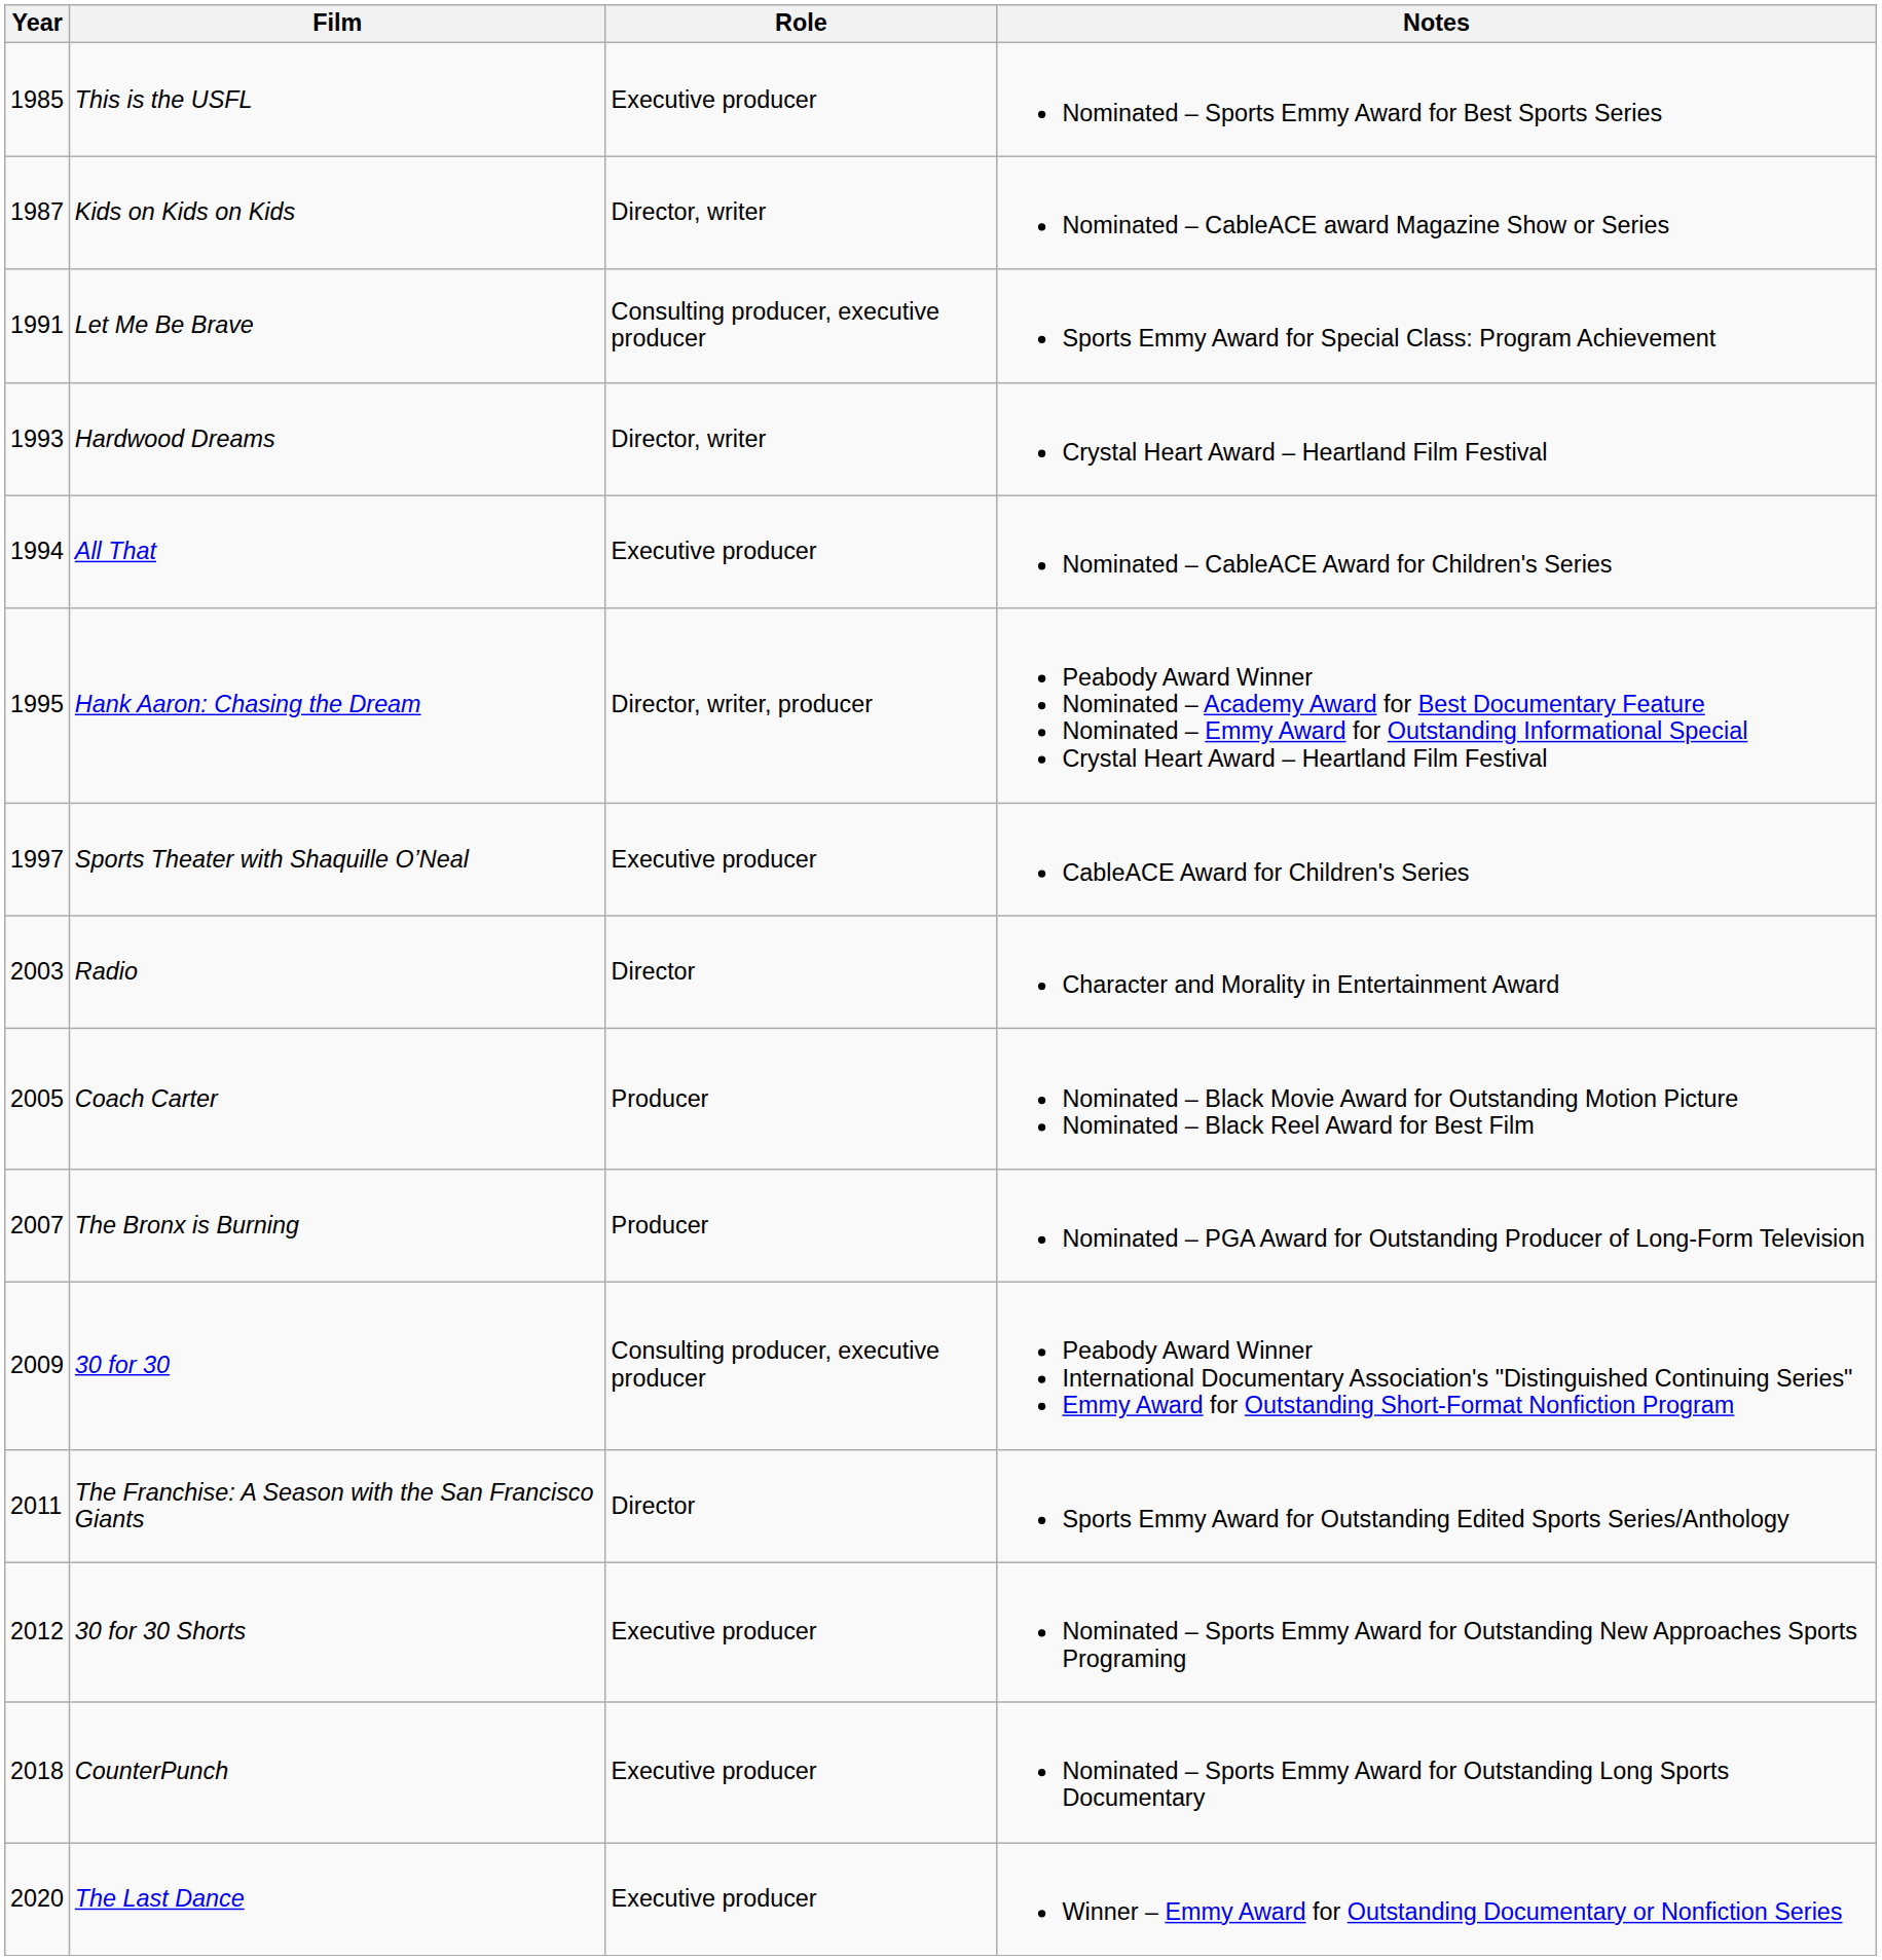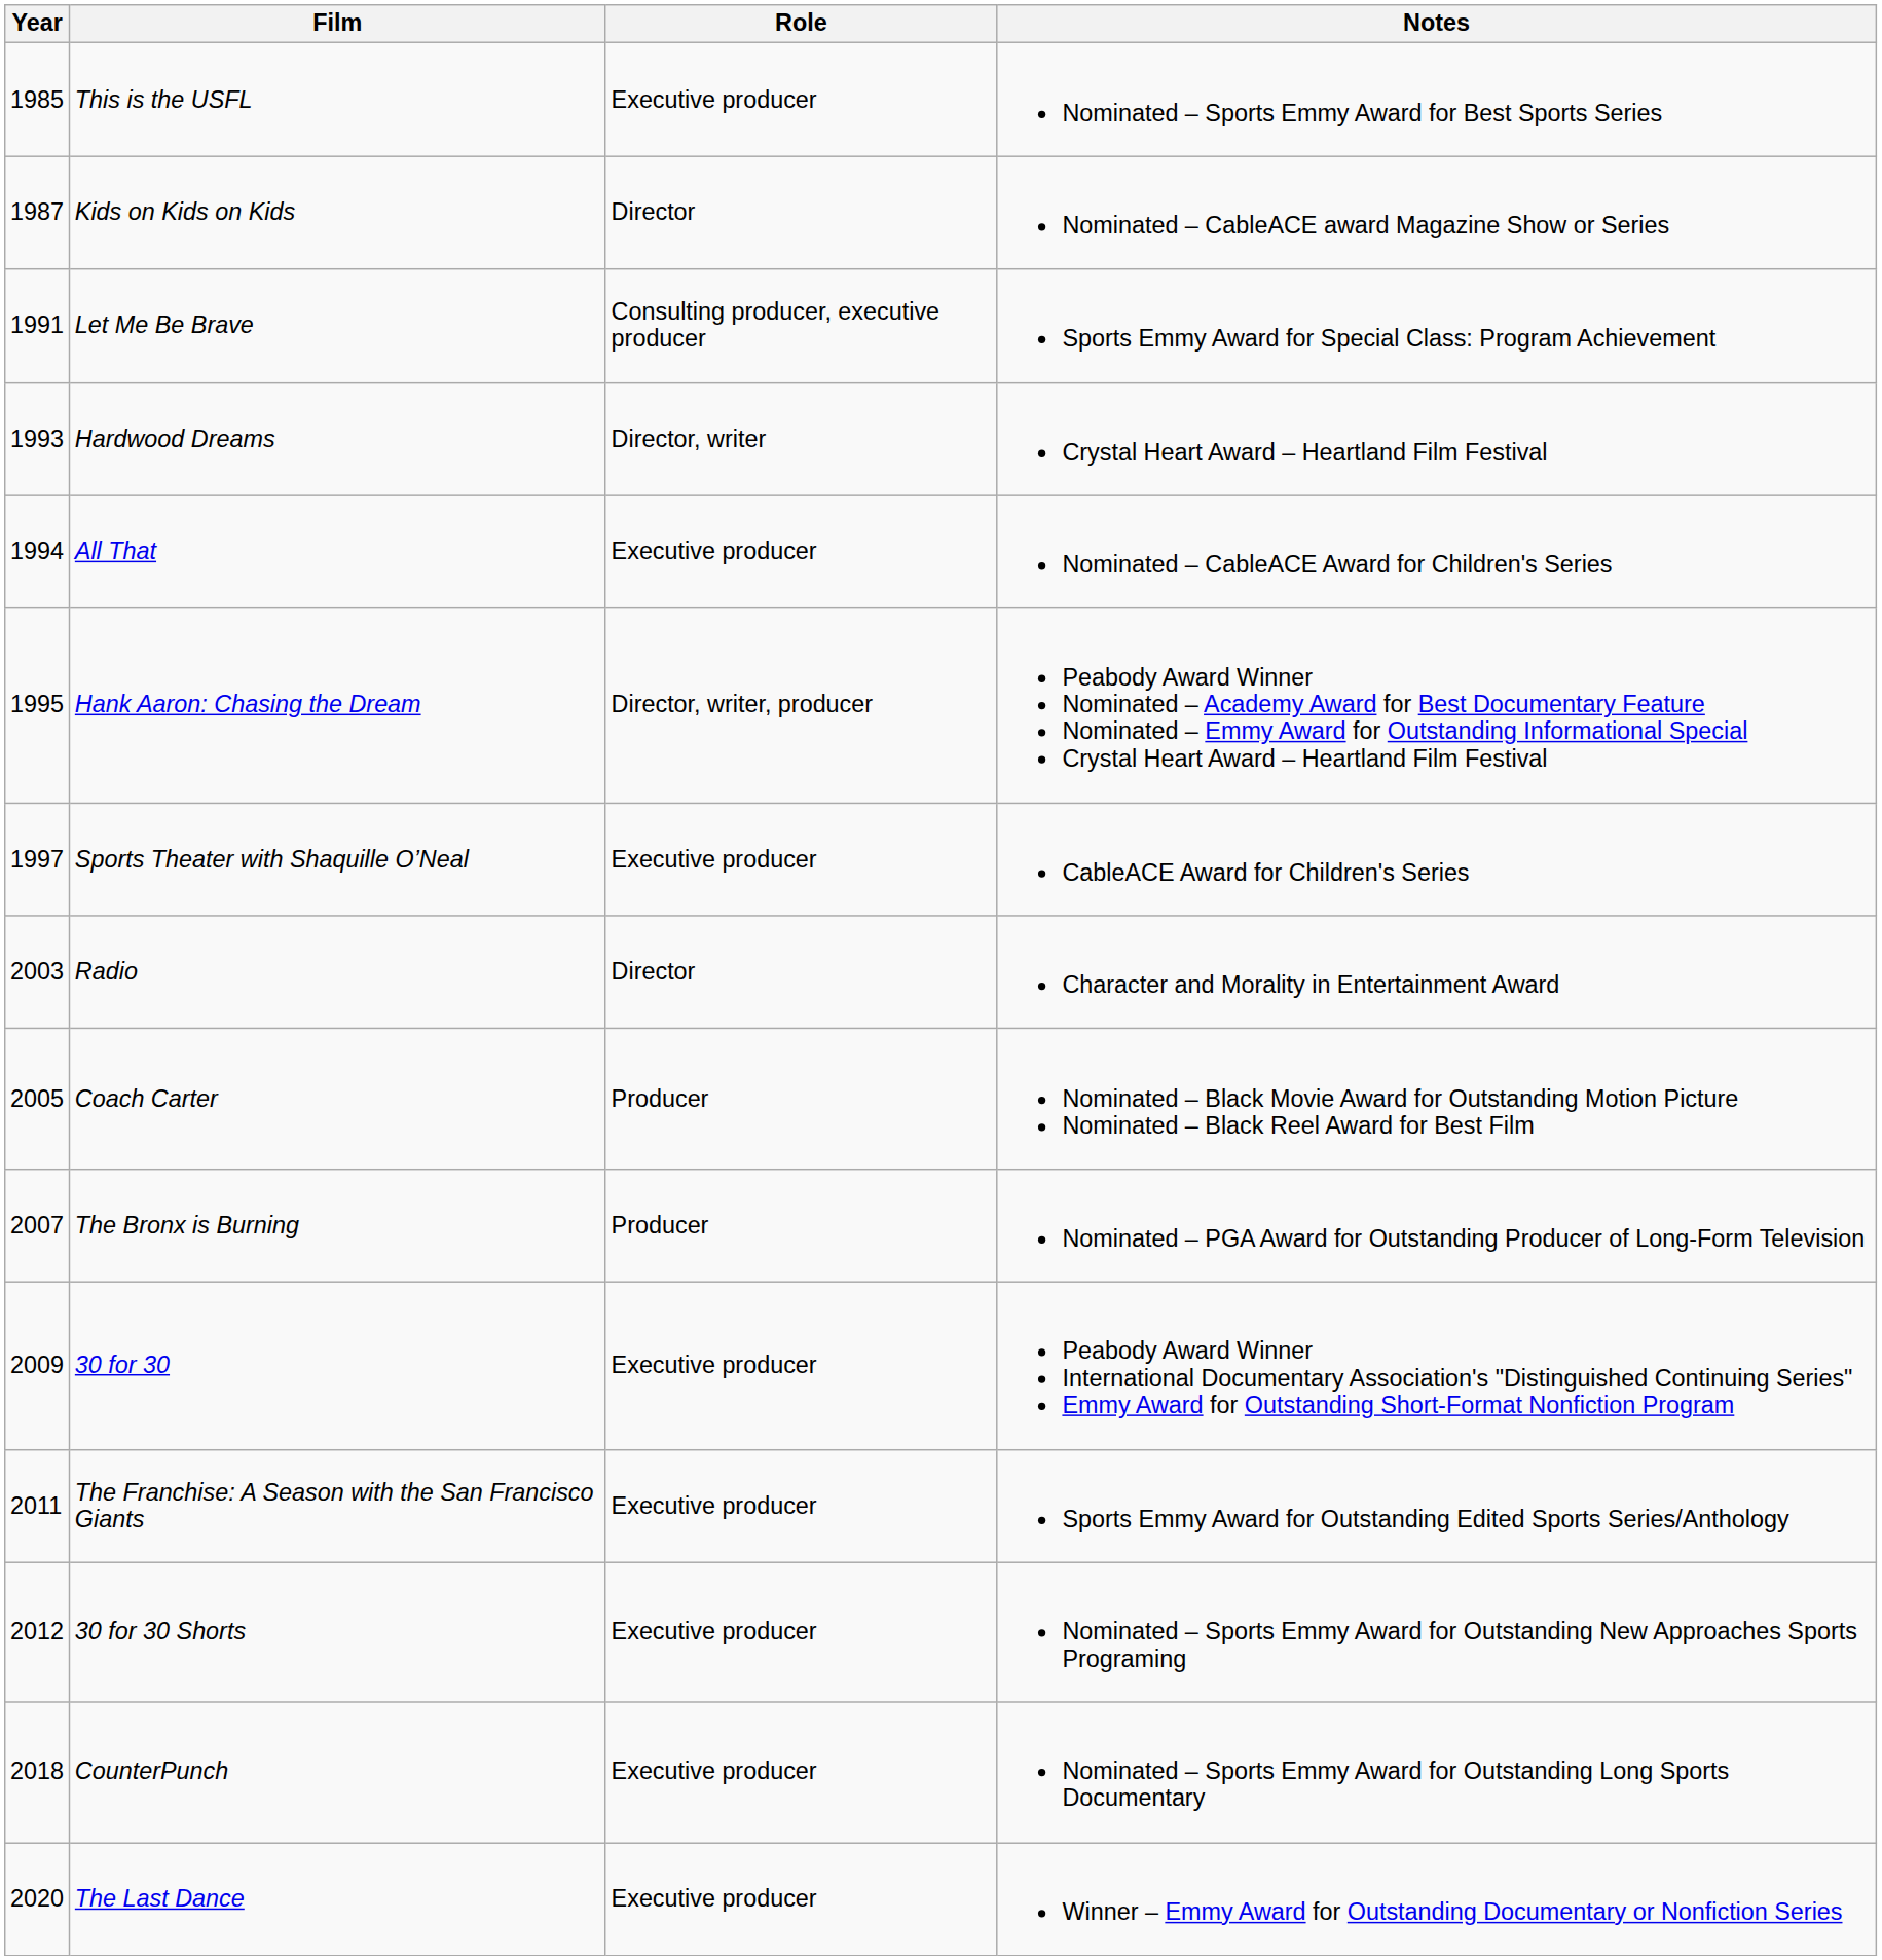Kids on Kids on Kids | Role: Director, writer -> Director
30 for 30 | Role: Consulting producer, executive producer -> Executive producer
The Franchise: A Season with the San Francisco Giants | Role: Director -> Executive producer
